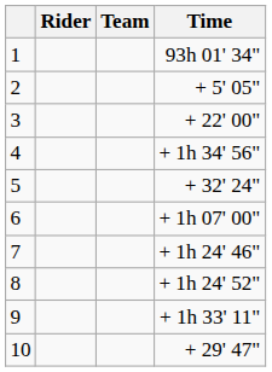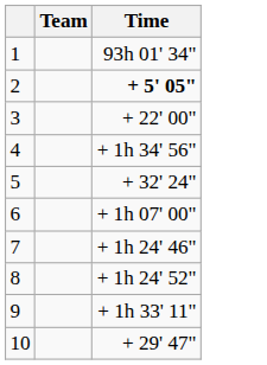- column: Rider
2 | Time: normal -> bold
